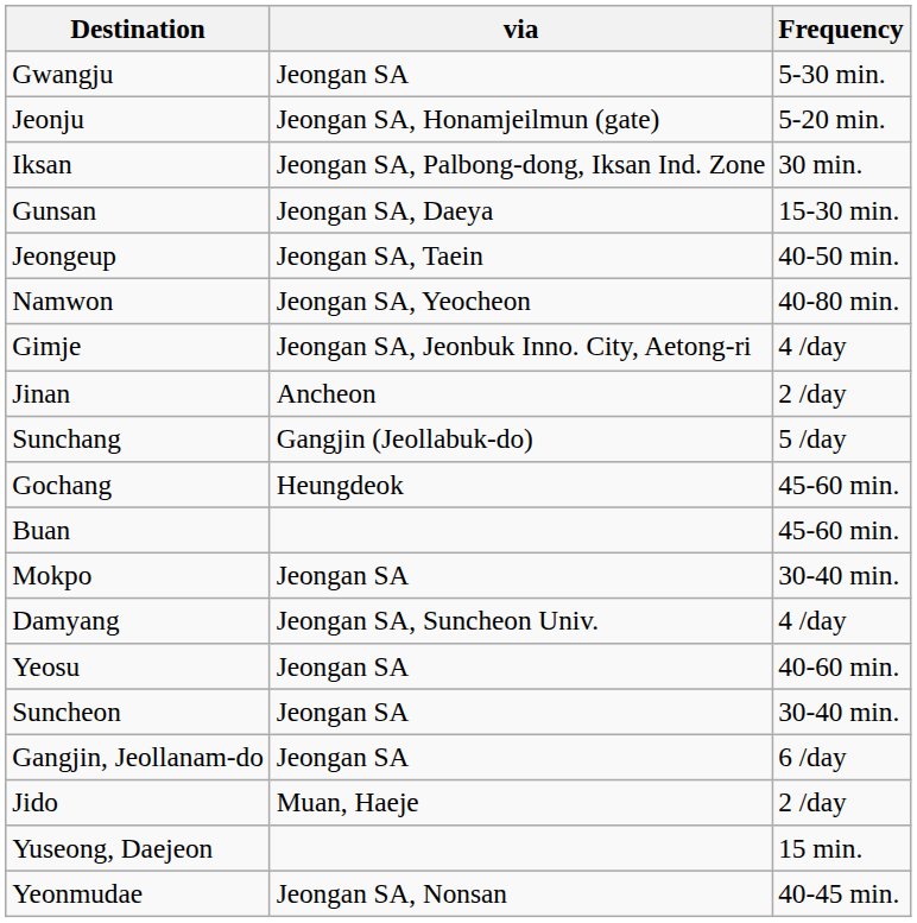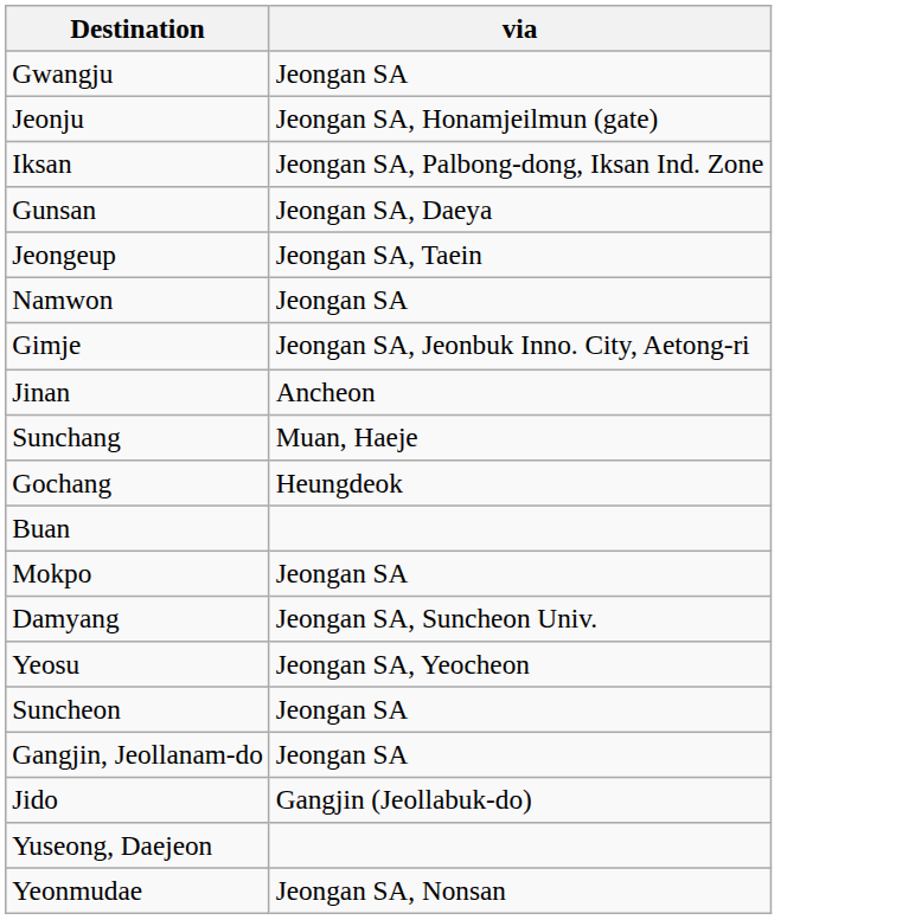- column: Frequency | 5-30 min. | 5-20 min. | 30 min. | 15-30 min. | 40-50 min. | 40-80 min. | 4 /day | 2 /day | 5 /day | 45-60 min. | 45-60 min. | 30-40 min. | 4 /day | 40-60 min. | 30-40 min. | 6 /day | 2 /day | 15 min. | 40-45 min.
Namwon | via: Jeongan SA, Yeocheon -> Jeongan SA
Sunchang | via: Gangjin (Jeollabuk-do) -> Muan, Haeje
Yeosu | via: Jeongan SA -> Jeongan SA, Yeocheon
Jido | via: Muan, Haeje -> Gangjin (Jeollabuk-do)
